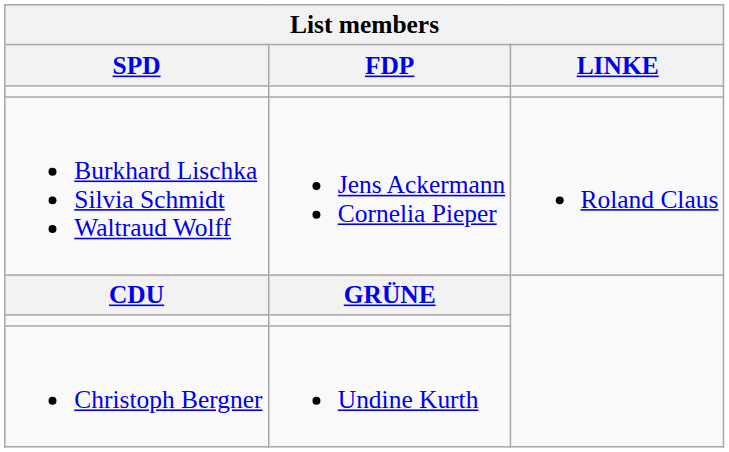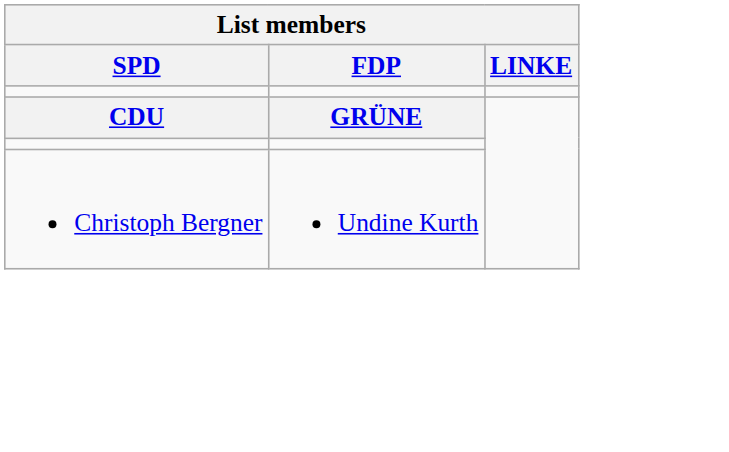- row: Burkhard Lischka Silvia Schmidt Waltraud Wolff | Jens Ackermann Cornelia Pieper | Roland Claus
